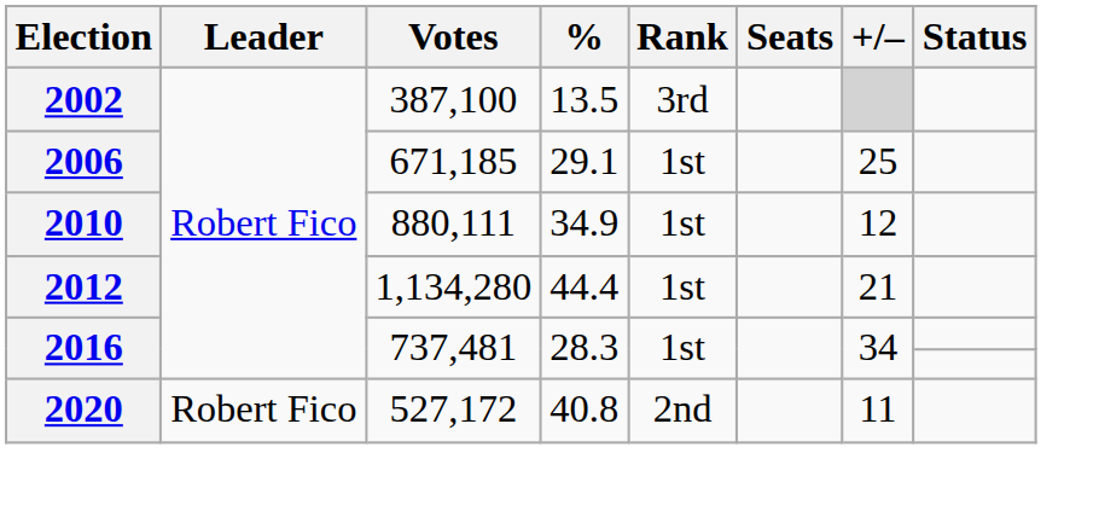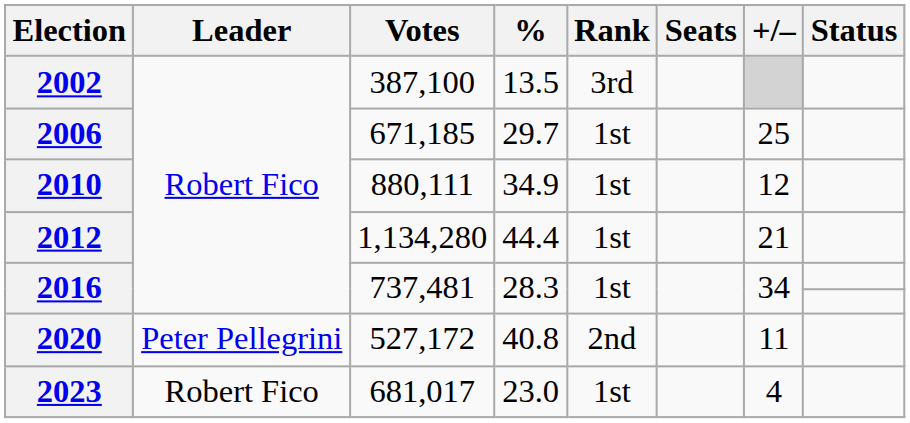2006 | %: 29.1 -> 29.7
2020 | Leader: Robert Fico -> Peter Pellegrini
+ row: 2023 | Robert Fico | 681,017 | 23.0 | 1st | 4
